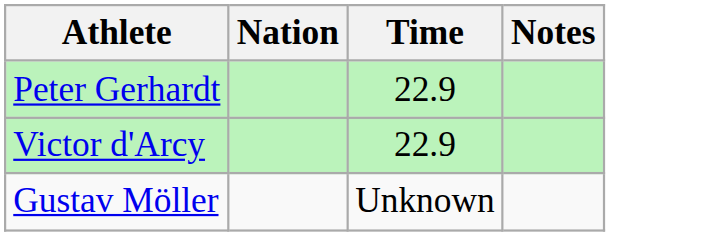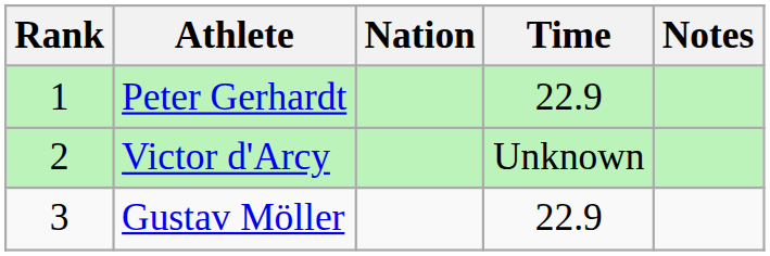+ column: Rank | 1 | 2 | 3
Victor d'Arcy | Time: 22.9 -> Unknown
Gustav Möller | Time: Unknown -> 22.9
